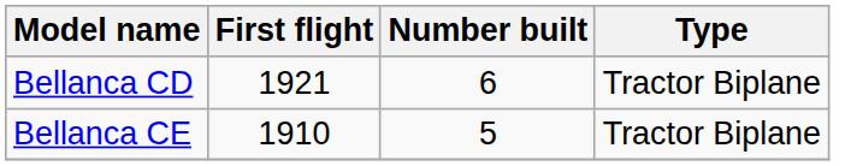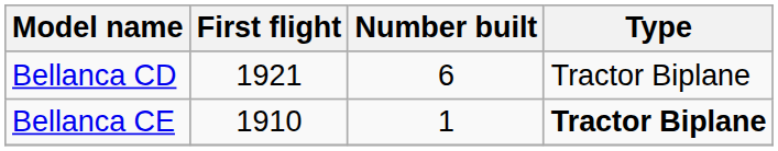Bellanca CE | Number built: 5 -> 1
Bellanca CE | Type: normal -> bold
